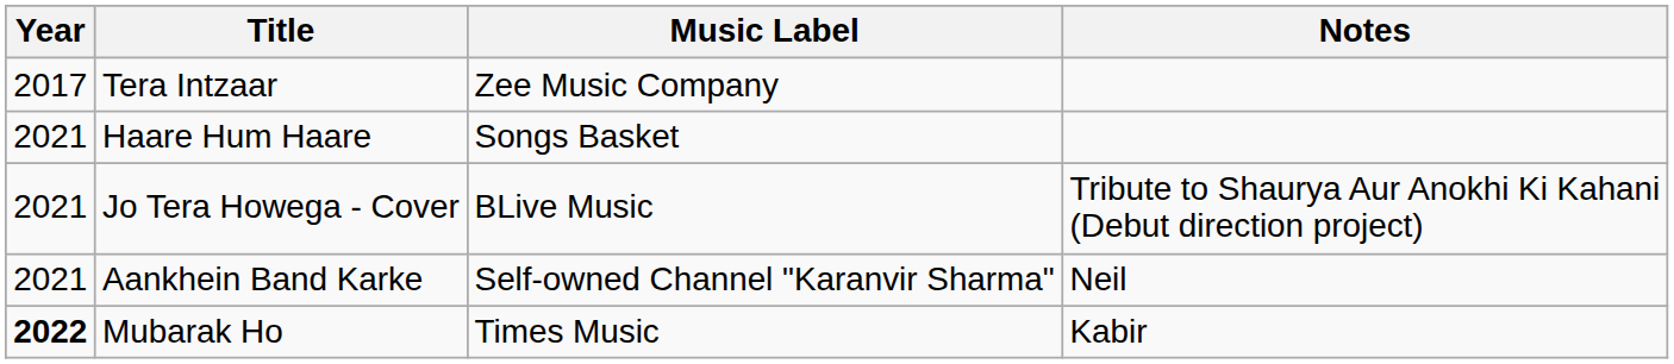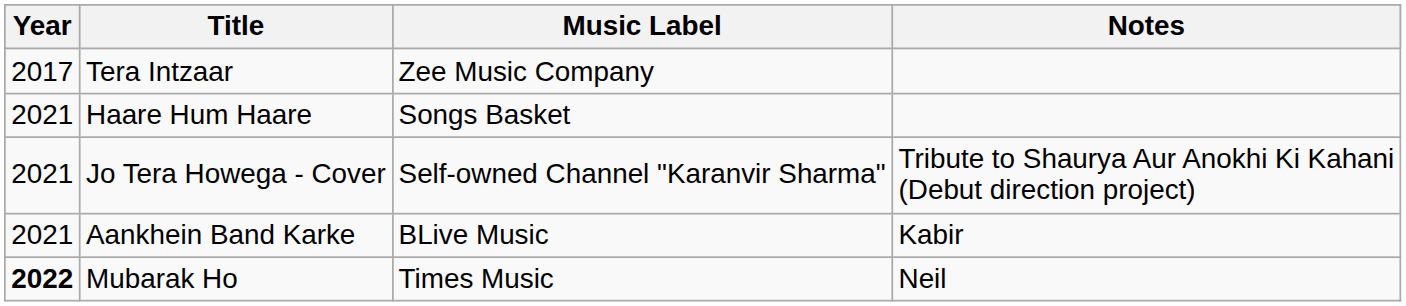Jo Tera Howega - Cover | Music Label: BLive Music -> Self-owned Channel "Karanvir Sharma"
Aankhein Band Karke | Music Label: Self-owned Channel "Karanvir Sharma" -> BLive Music
Aankhein Band Karke | Notes: Neil -> Kabir
Mubarak Ho | Notes: Kabir -> Neil
